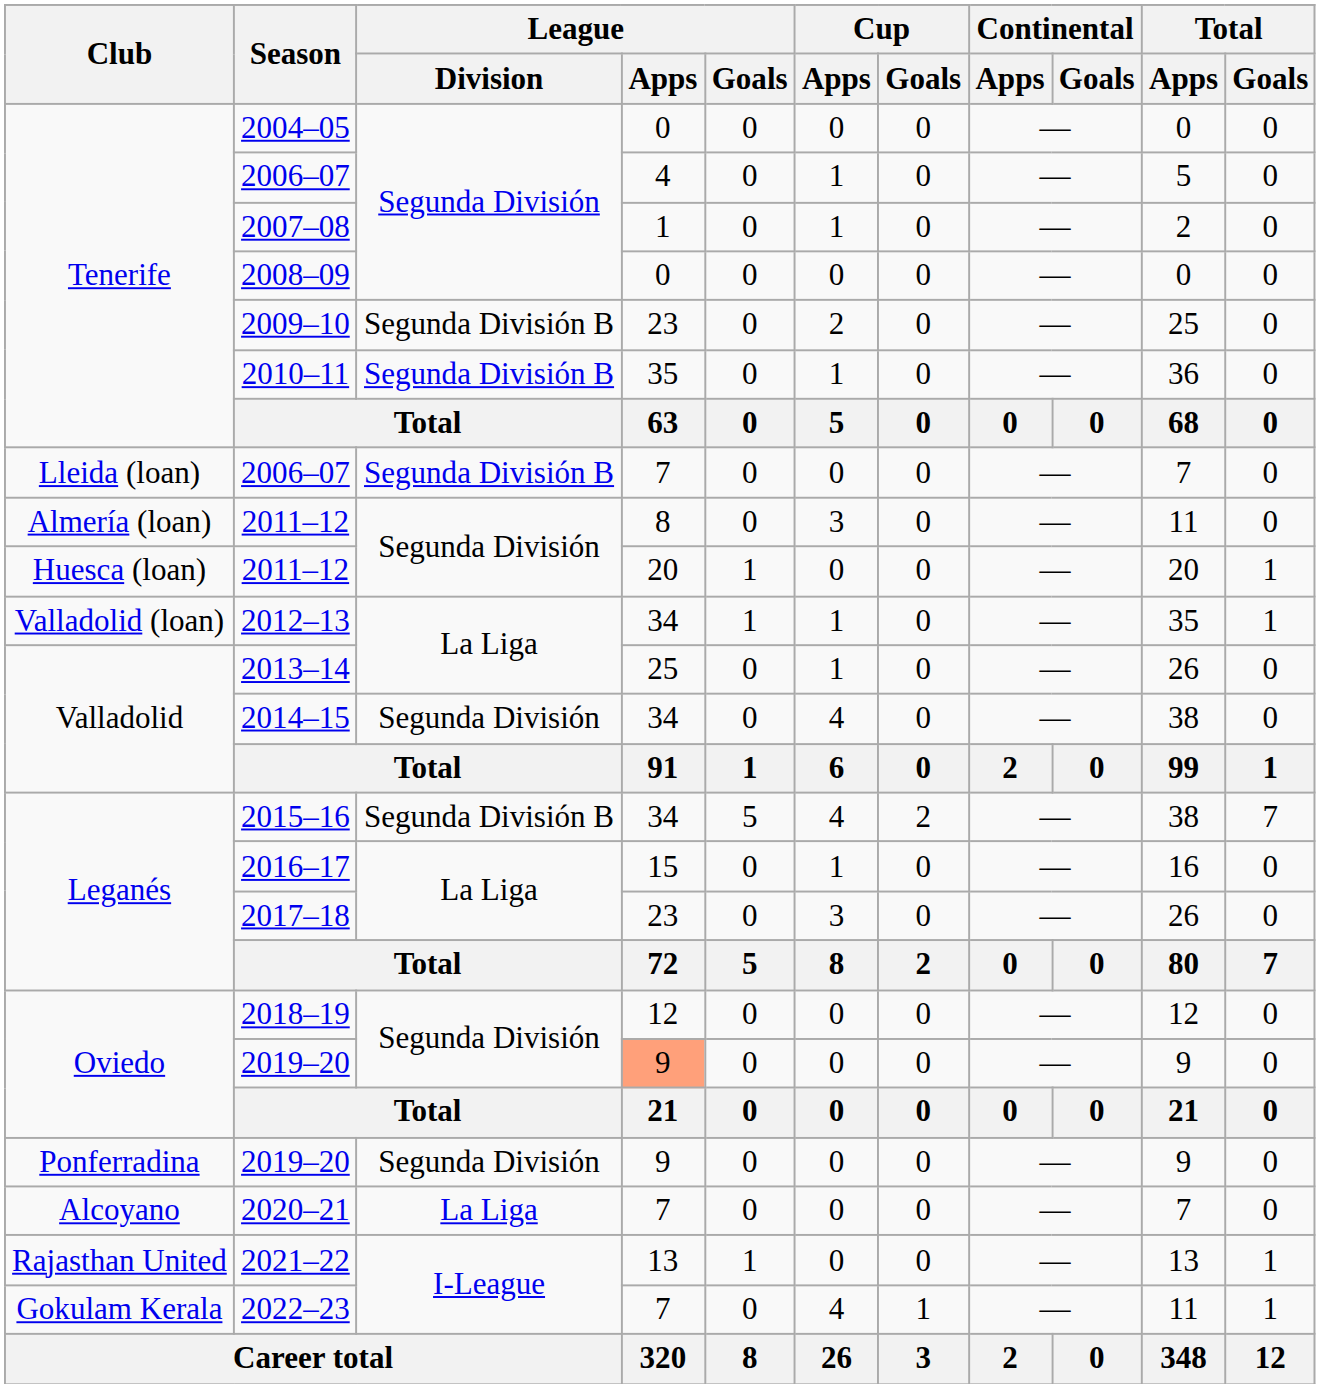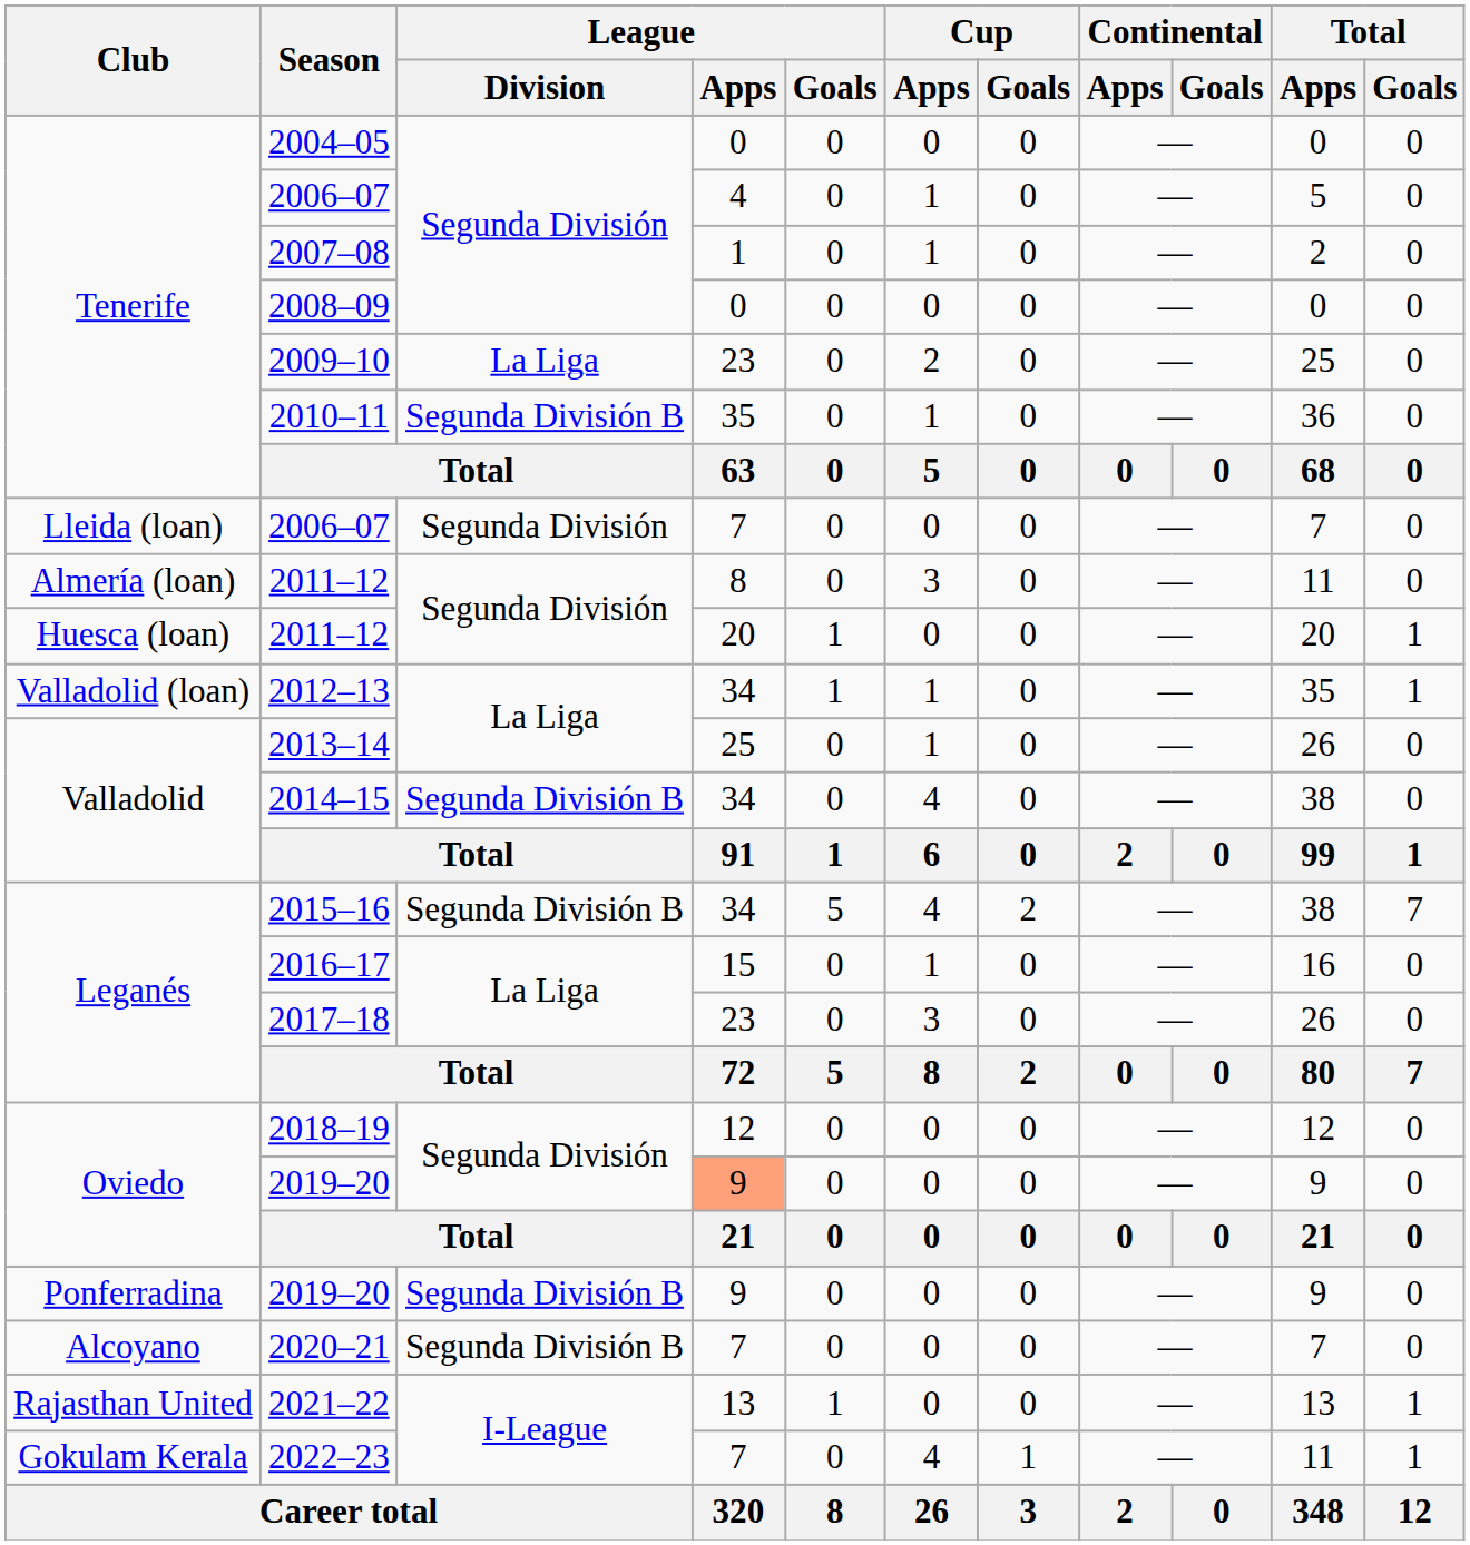2009–10 | League / Division: Segunda División B -> La Liga
Lleida (loan) / 2006–07 | League / Division: Segunda División B -> Segunda División
2014–15 | League / Division: Segunda División -> Segunda División B
Ponferradina / 2019–20 | League / Division: Segunda División -> Segunda División B
2020–21 | League / Division: La Liga -> Segunda División B
